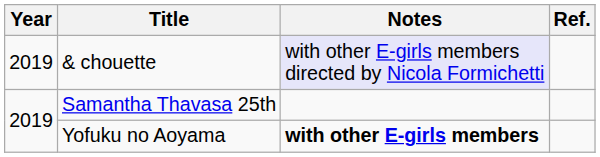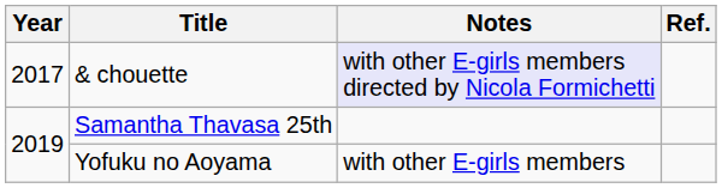& chouette | Year: 2019 -> 2017
Yofuku no Aoyama | Notes: bold -> normal
